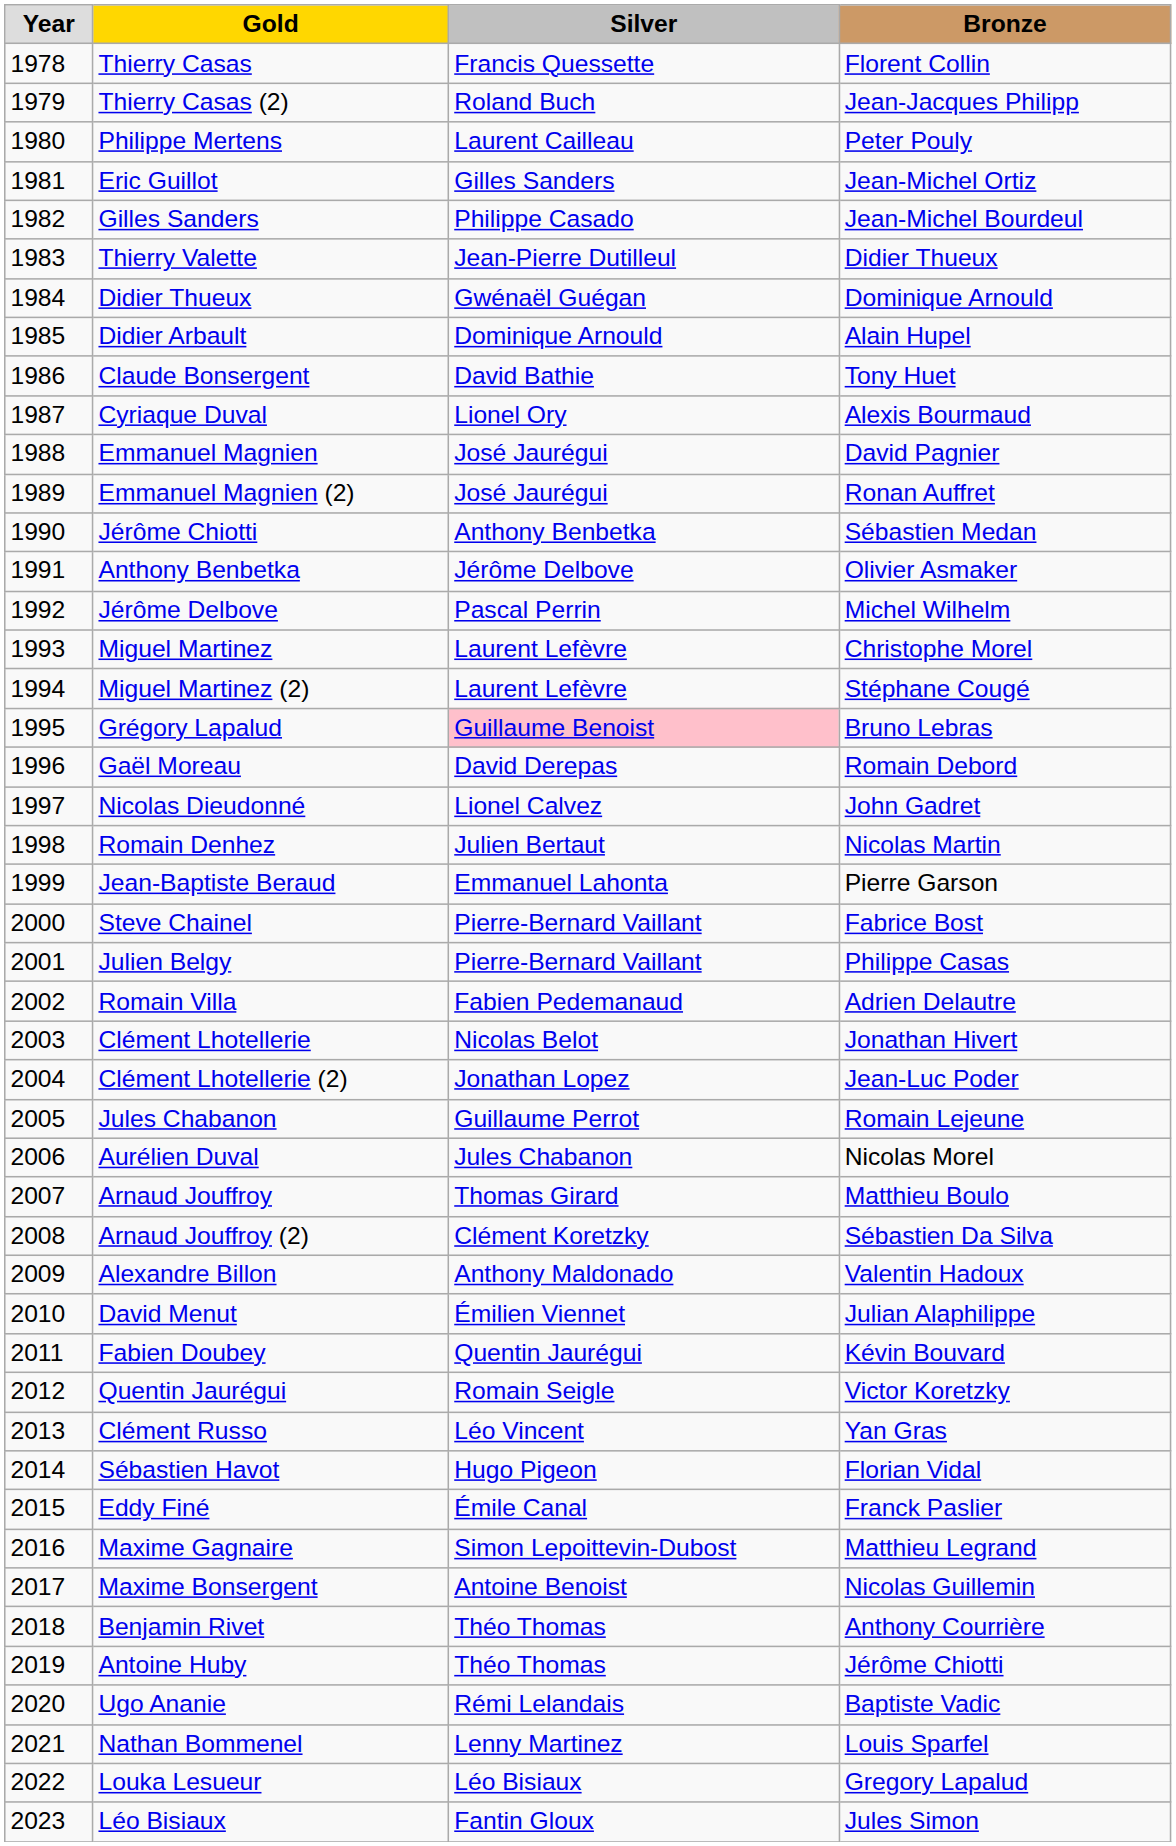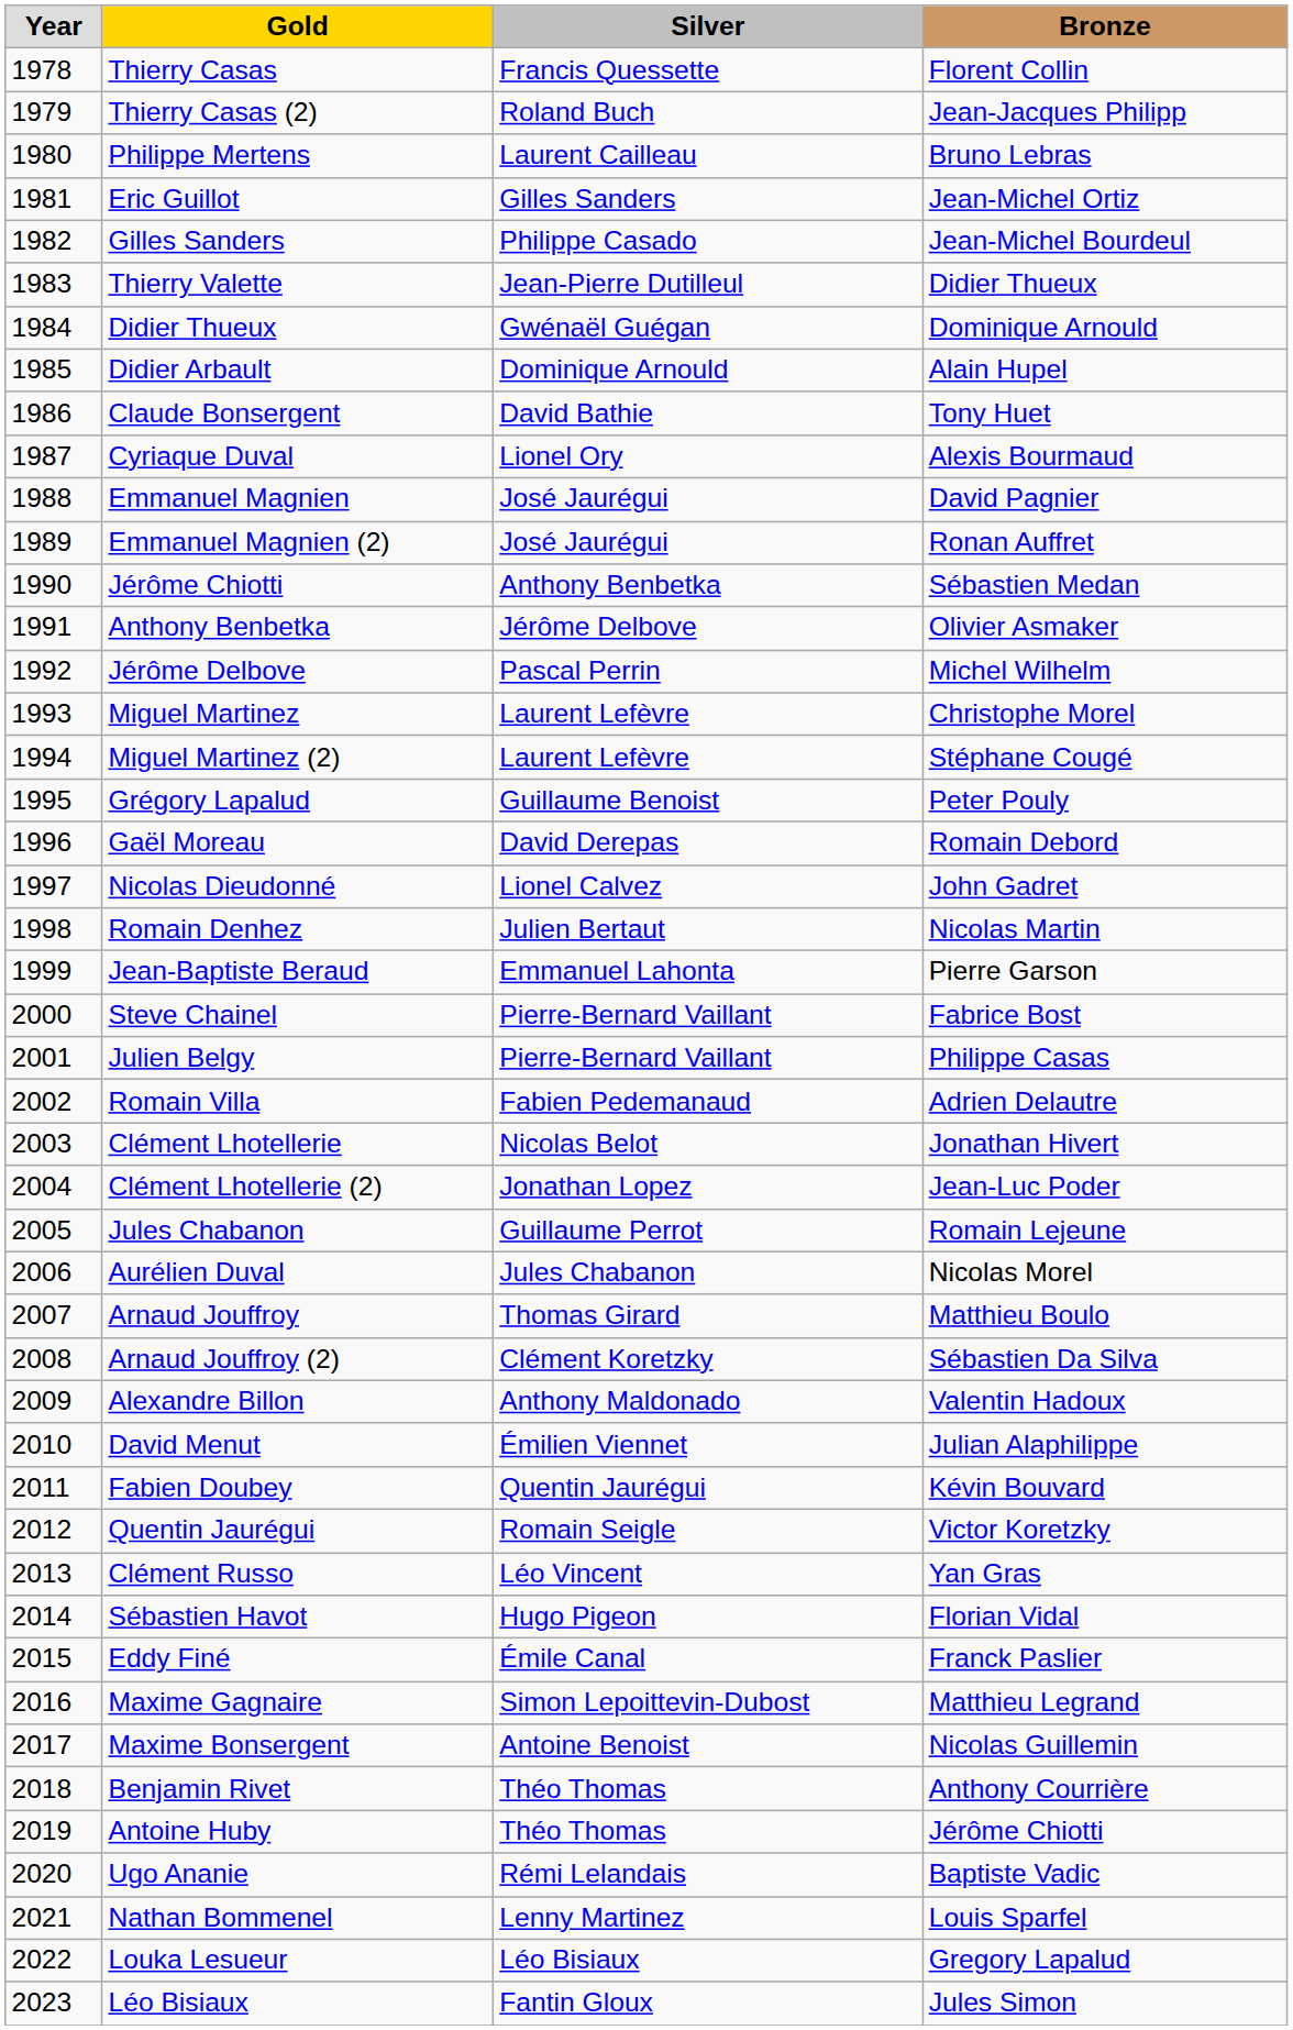Philippe Mertens | Bronze: Peter Pouly -> Bruno Lebras
Grégory Lapalud | Silver: pink background -> no background
Grégory Lapalud | Bronze: Bruno Lebras -> Peter Pouly
